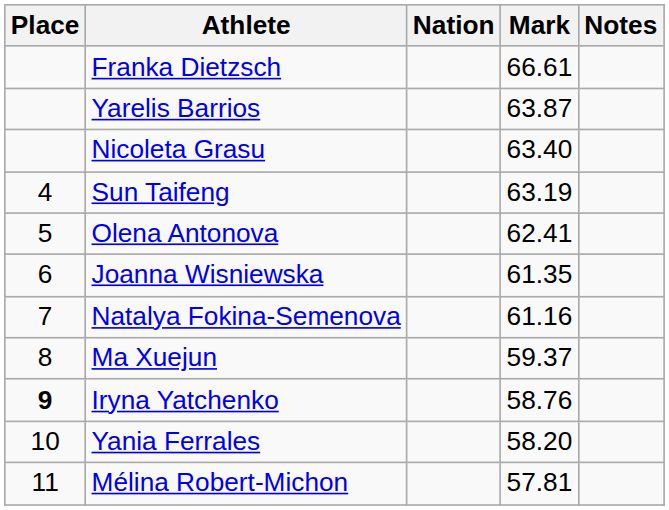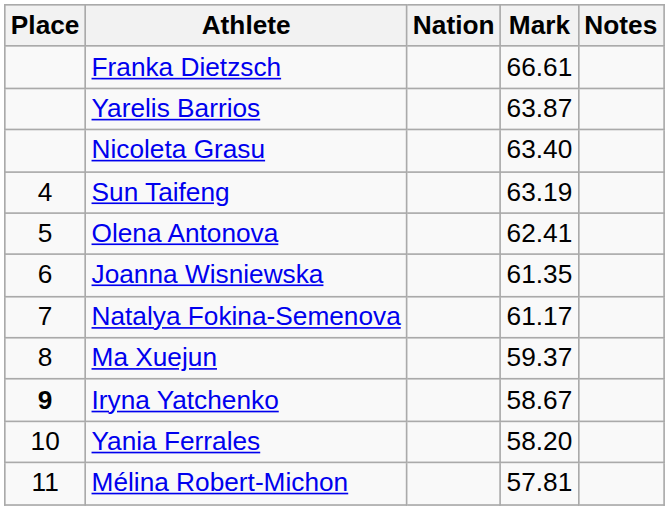Natalya Fokina-Semenova | Mark: 61.16 -> 61.17
Iryna Yatchenko | Mark: 58.76 -> 58.67
